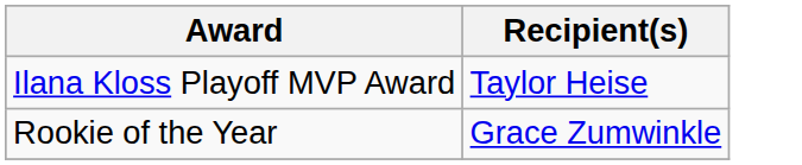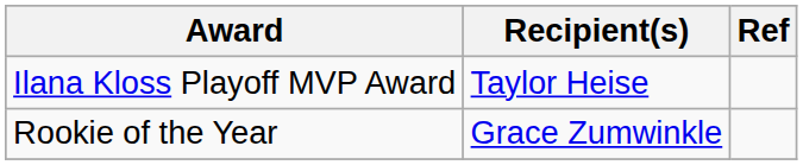+ column: Ref
